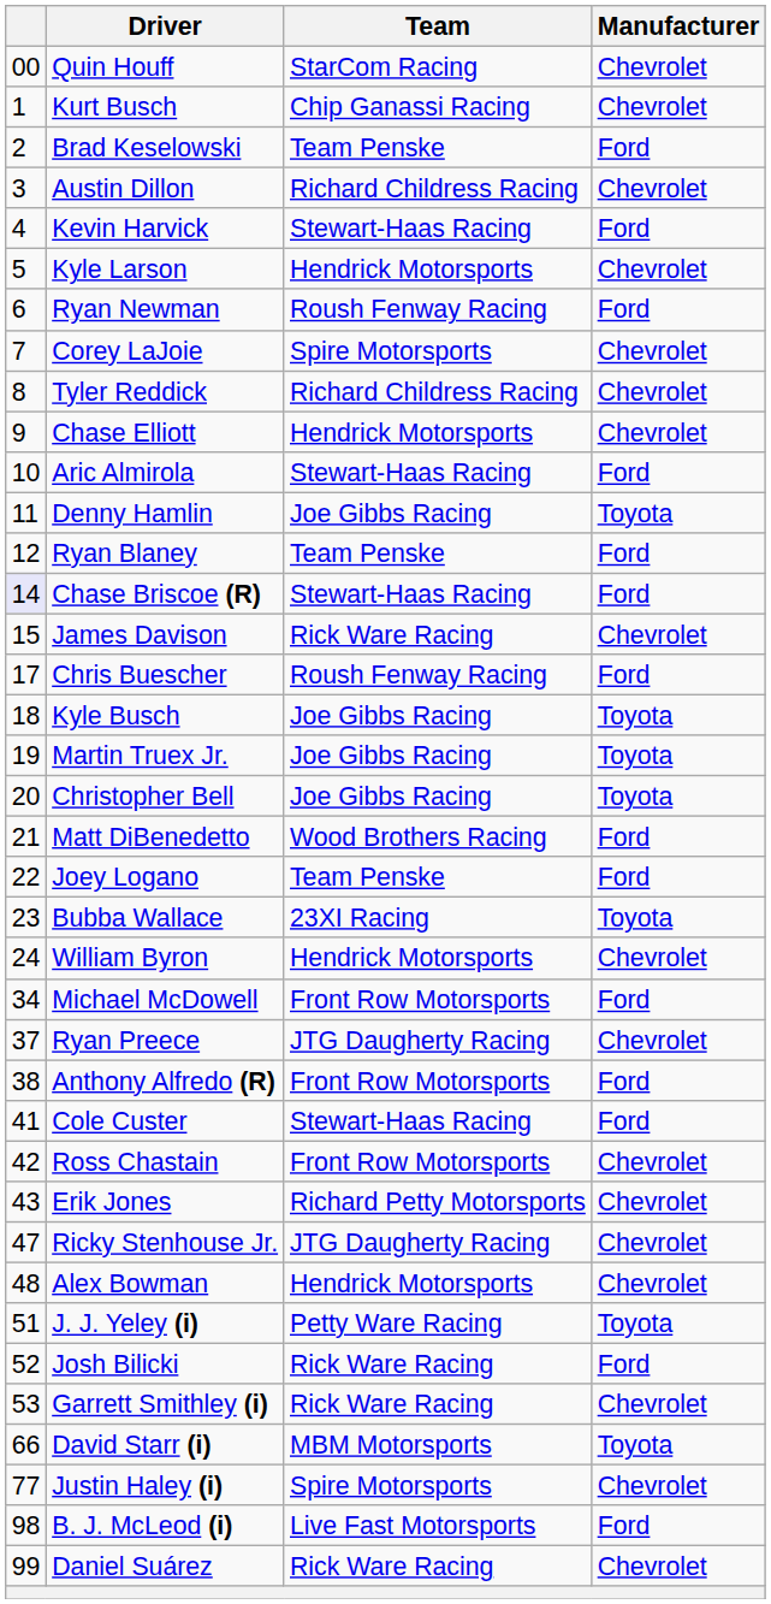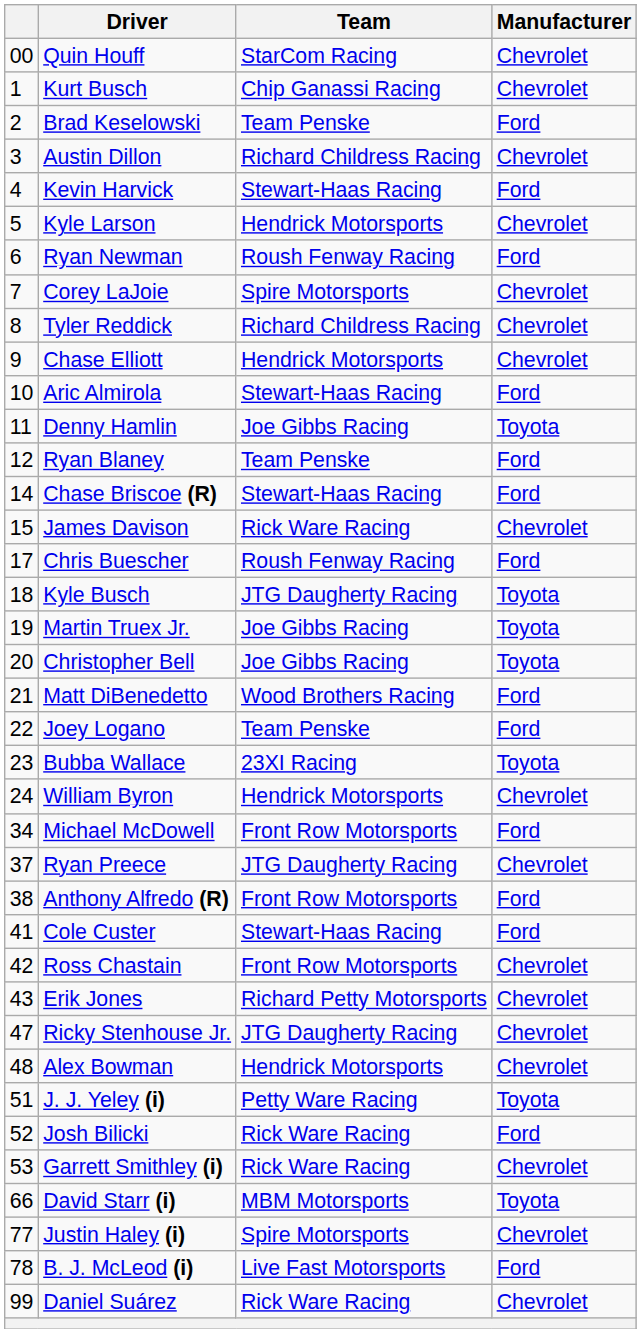Chase Briscoe (R) | column 1: lavender background -> no background
Kyle Busch | Team: Joe Gibbs Racing -> JTG Daugherty Racing
B. J. McLeod (i) | column 1: 98 -> 78
